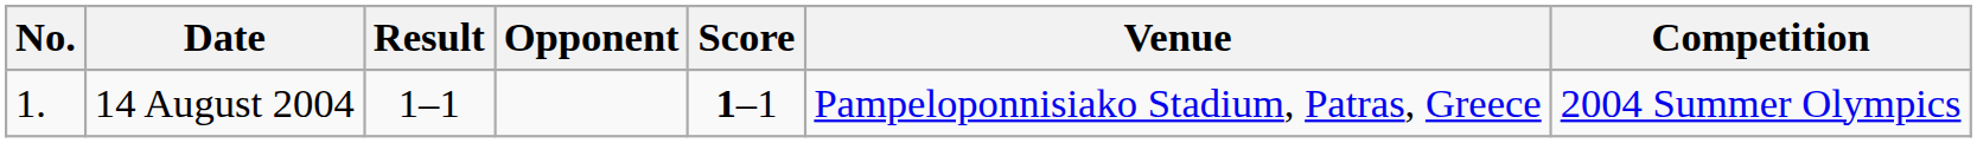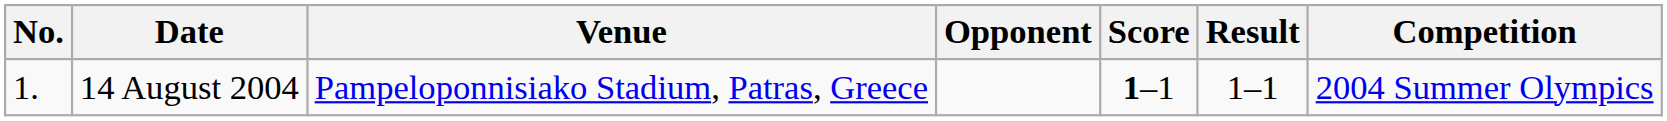columns swapped: Venue <-> Result
